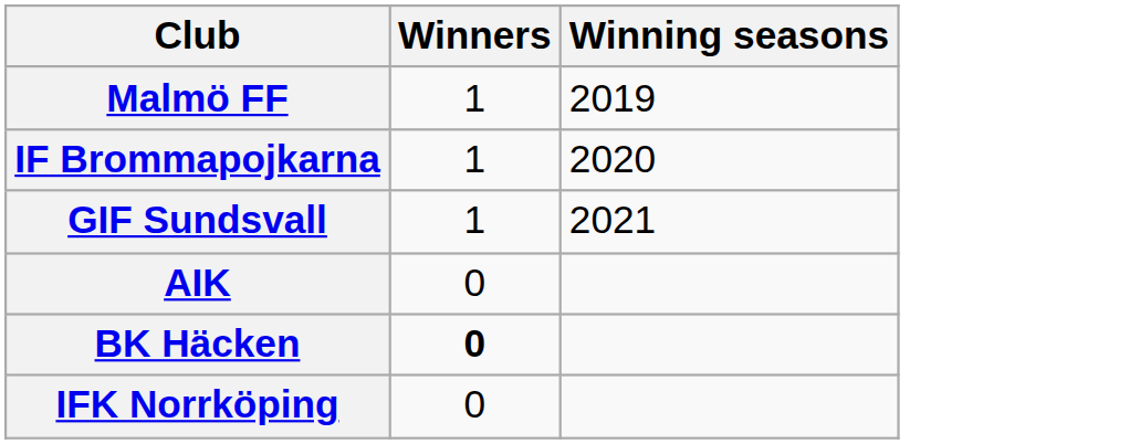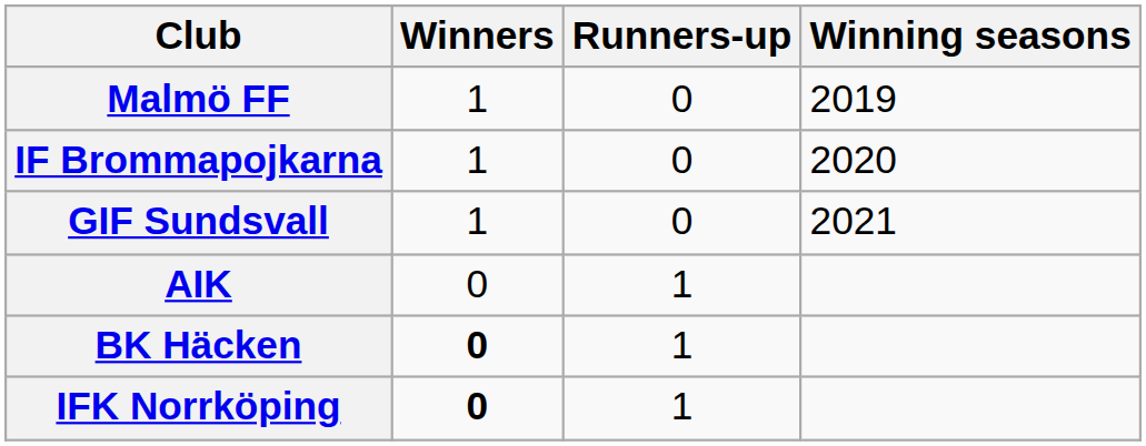+ column: Runners-up | 0 | 0 | 0 | 1 | 1 | 1
IFK Norrköping | Winners: normal -> bold
